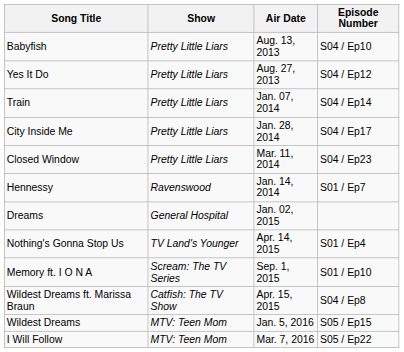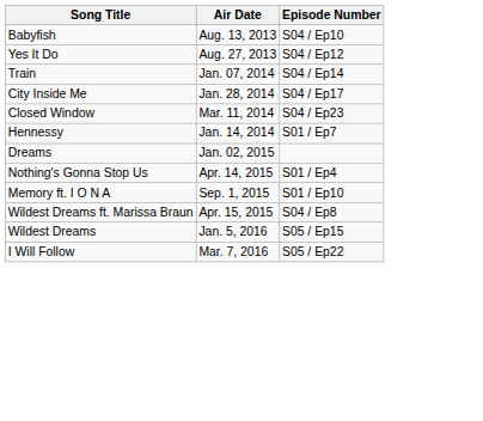- column: Show | Pretty Little Liars | Pretty Little Liars | Pretty Little Liars | Pretty Little Liars | Pretty Little Liars | Ravenswood | General Hospital | TV Land's Younger | Scream: The TV Series | Catfish: The TV Show | MTV: Teen Mom | MTV: Teen Mom
